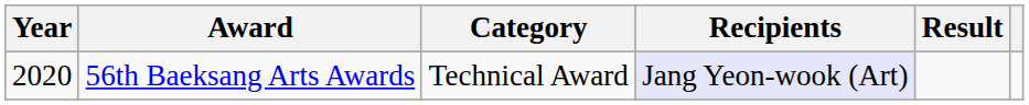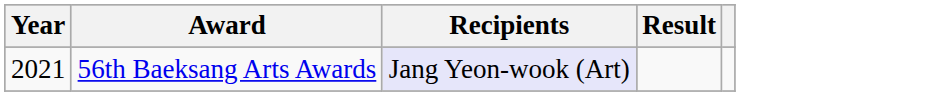- column: Category | Technical Award
56th Baeksang Arts Awards | Year: 2020 -> 2021
